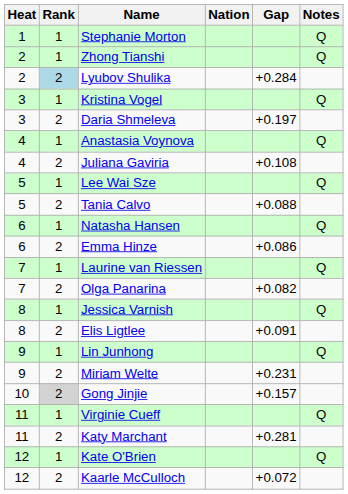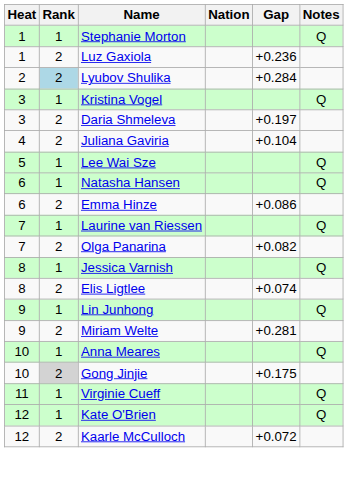+ row: 1 | 2 | Luz Gaxiola | +0.236
- row: 2 | 1 | Zhong Tianshi | Q
- row: 4 | 1 | Anastasia Voynova | Q
Juliana Gaviria | Gap: +0.108 -> +0.104
- row: 5 | 2 | Tania Calvo | +0.088
Elis Ligtlee | Gap: +0.091 -> +0.074
Miriam Welte | Gap: +0.231 -> +0.281
+ row: 10 | 1 | Anna Meares | Q
Gong Jinjie | Gap: +0.157 -> +0.175
- row: 11 | 2 | Katy Marchant | +0.281
